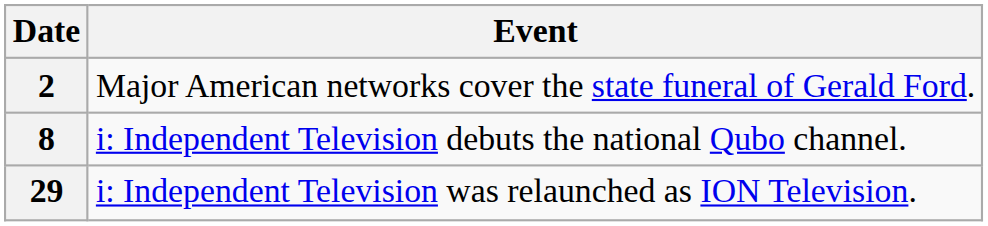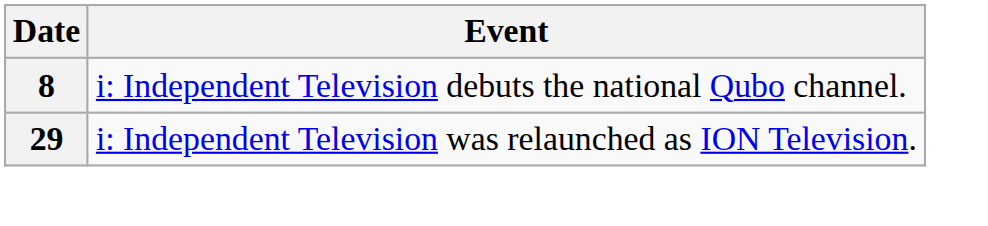- row: 2 | Major American networks cover the state funeral of Gerald Ford.
